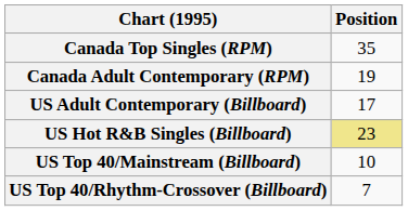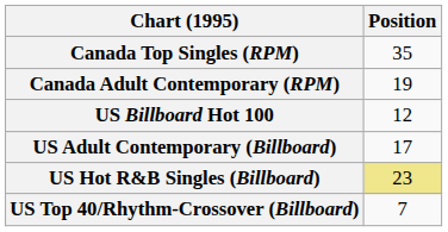+ row: US Billboard Hot 100 | 12
- row: US Top 40/Mainstream (Billboard) | 10
